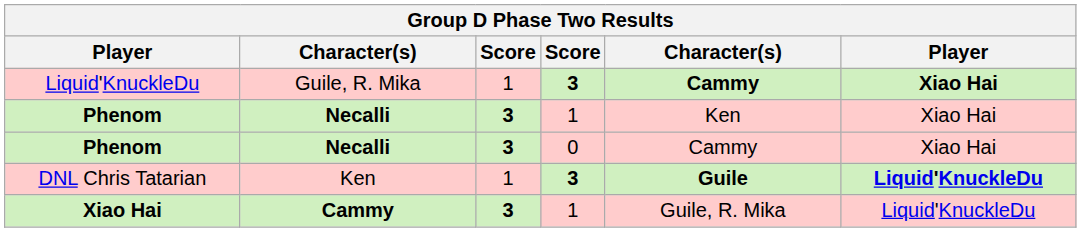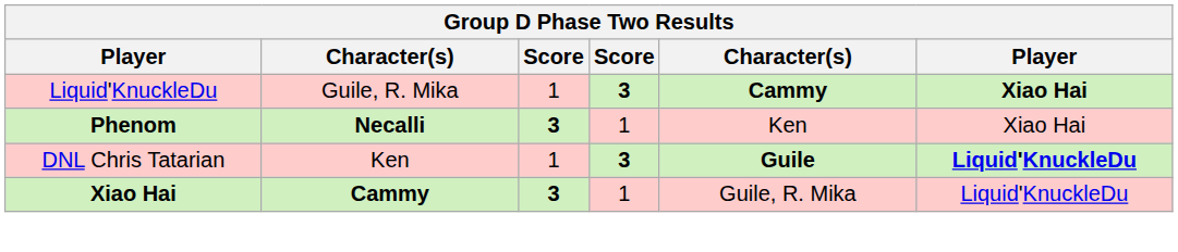- row: Phenom | Necalli | 3 | 0 | Cammy | Xiao Hai
